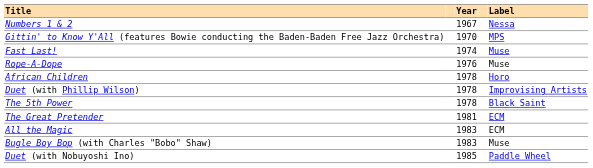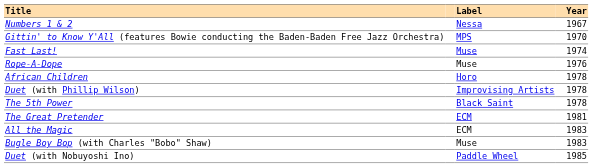columns swapped: Year <-> Label
